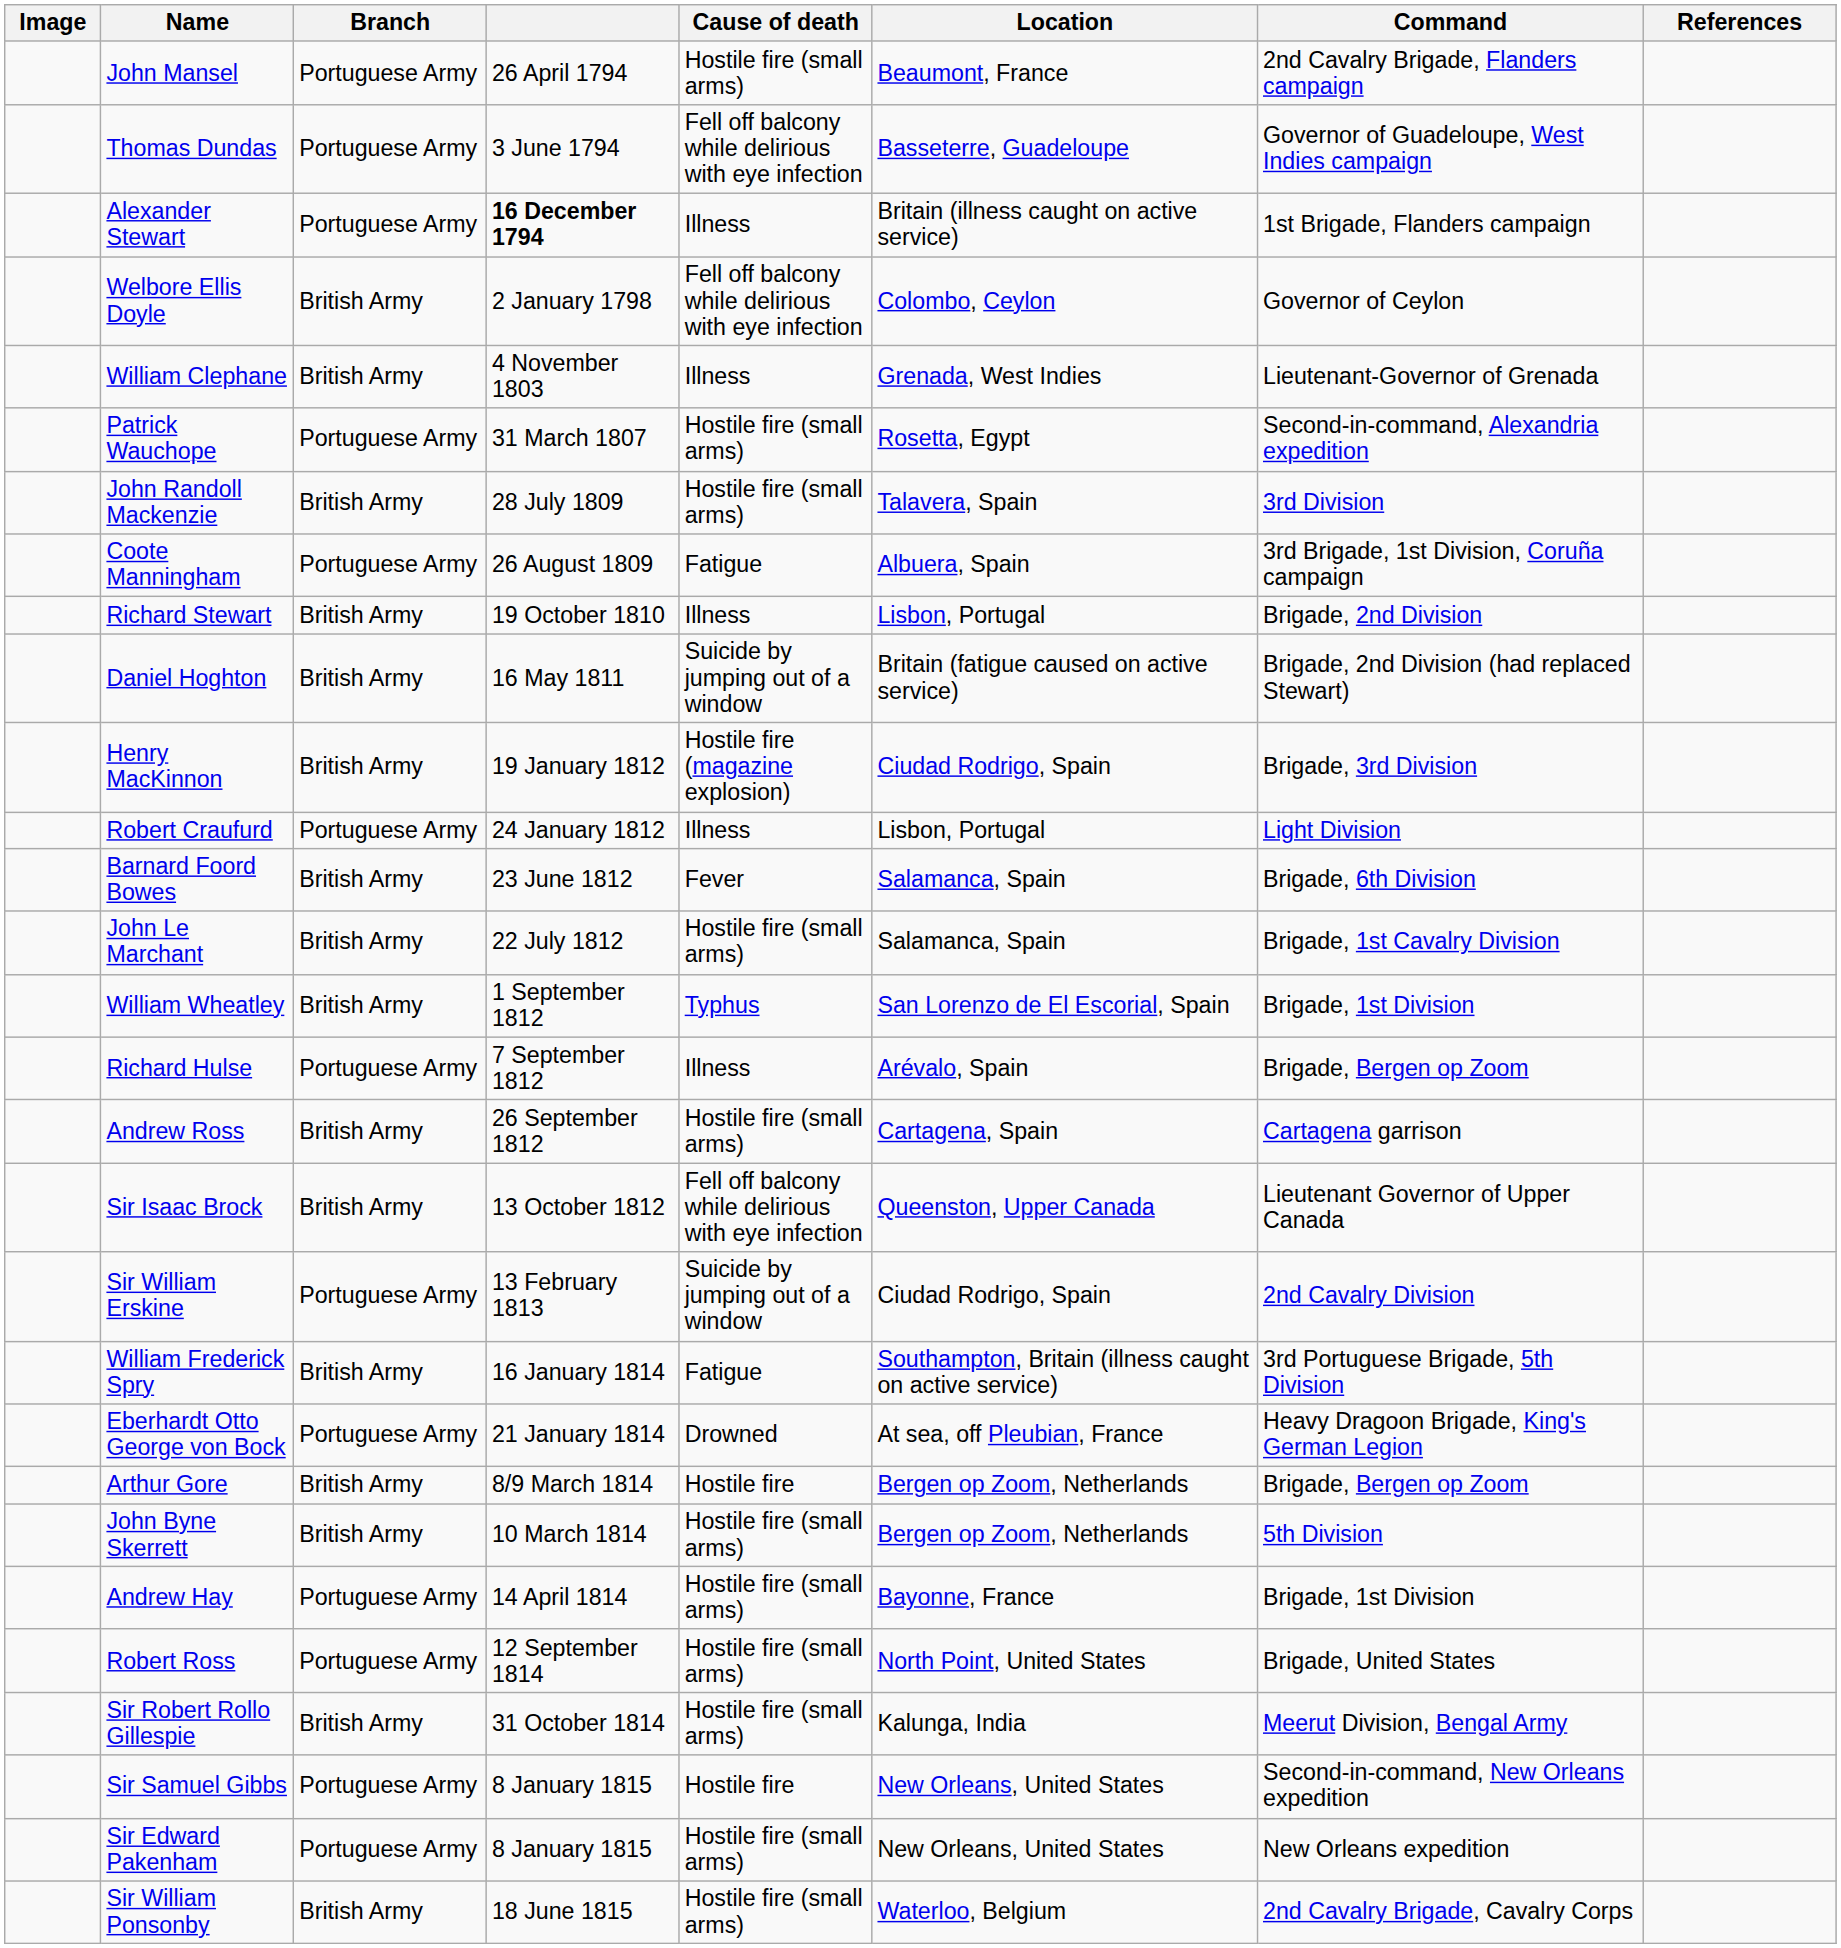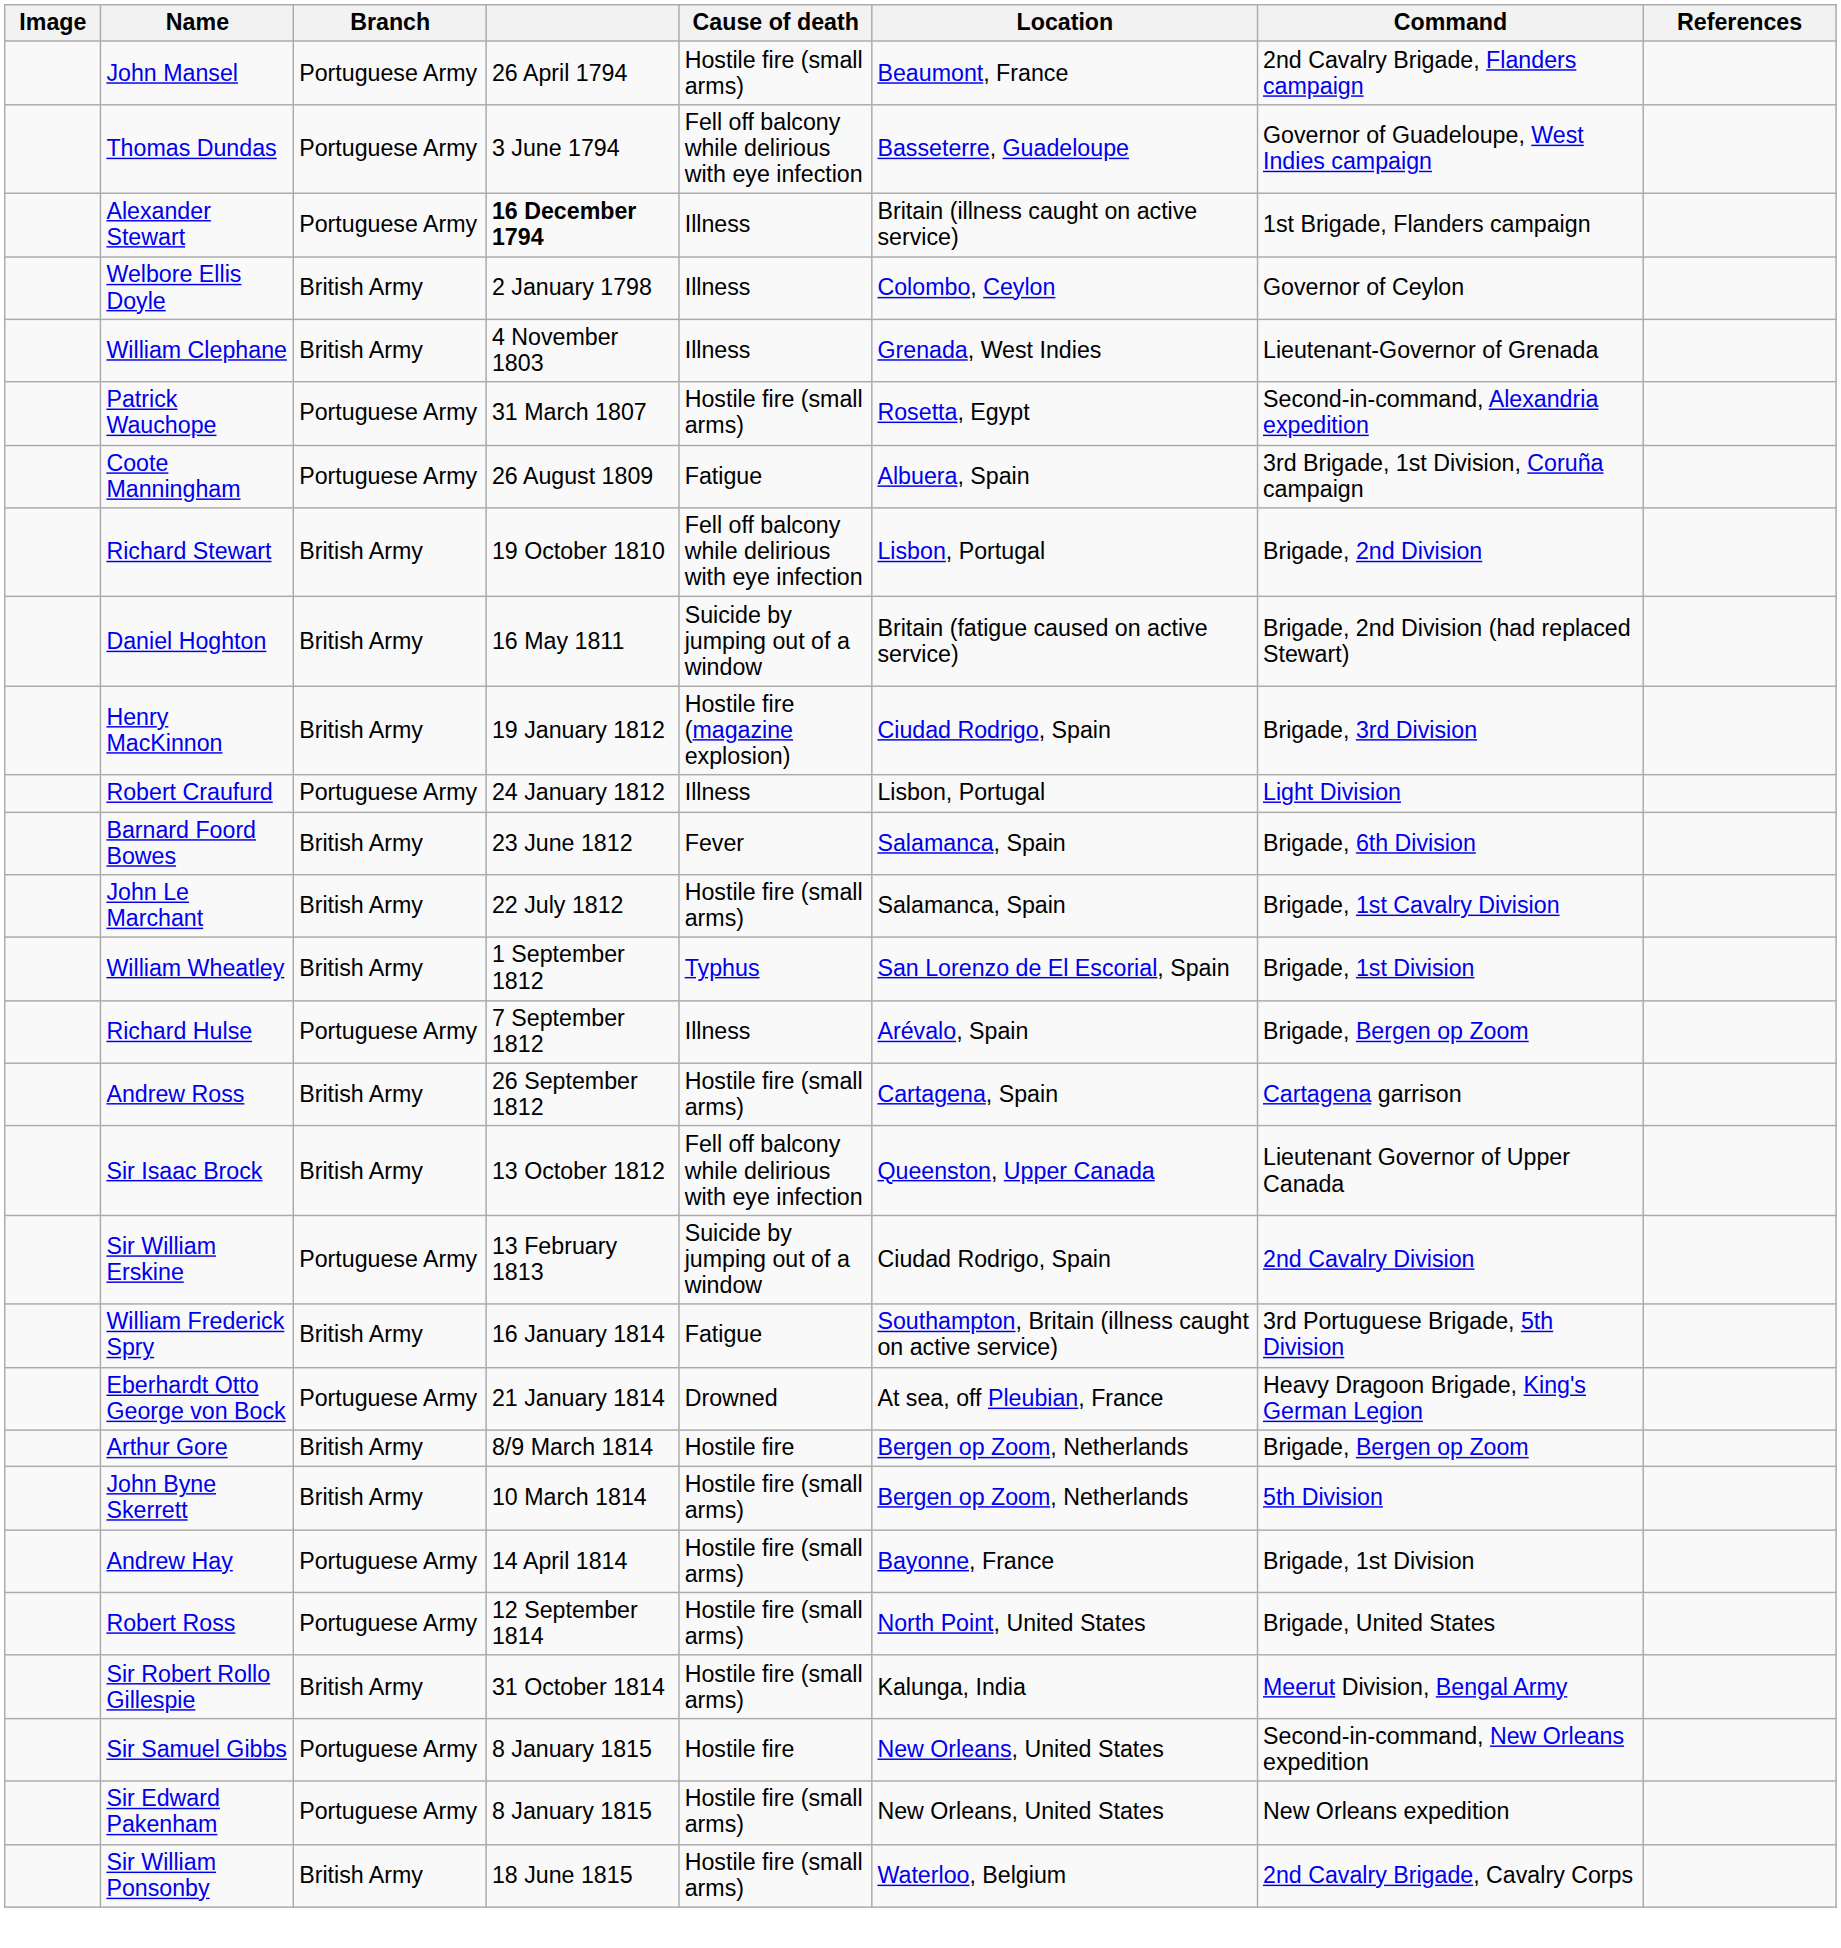Welbore Ellis Doyle | Cause of death: Fell off balcony while delirious with eye infection -> Illness
- row: John Randoll Mackenzie | British Army | 28 July 1809 | Hostile fire (small arms) | Talavera, Spain | 3rd Division
Richard Stewart | Cause of death: Illness -> Fell off balcony while delirious with eye infection
